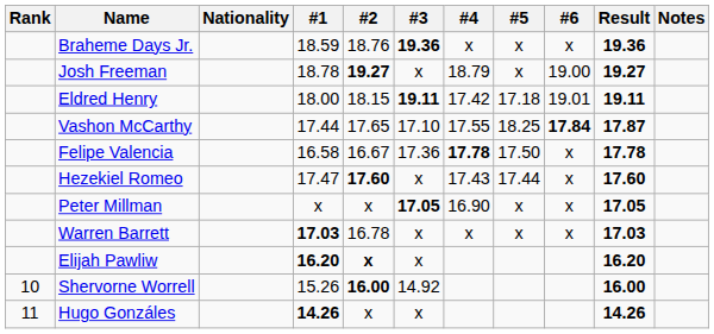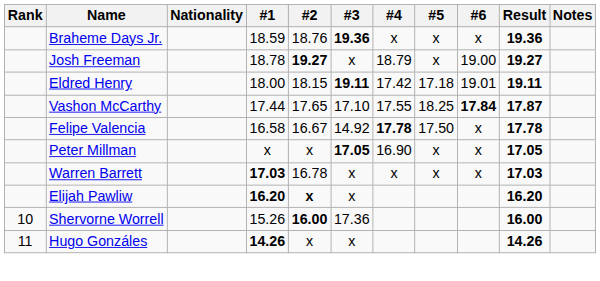Felipe Valencia | #3: 17.36 -> 14.92
- row: Hezekiel Romeo | 17.47 | 17.60 | x | 17.43 | 17.44 | x | 17.60
Shervorne Worrell | #3: 14.92 -> 17.36
